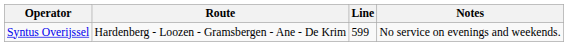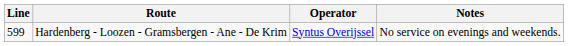columns swapped: Line <-> Operator
